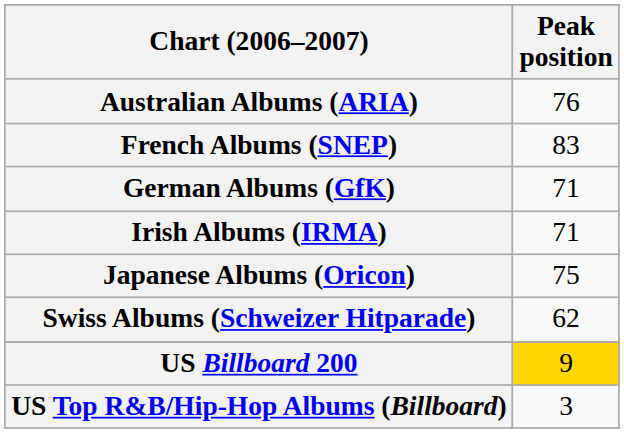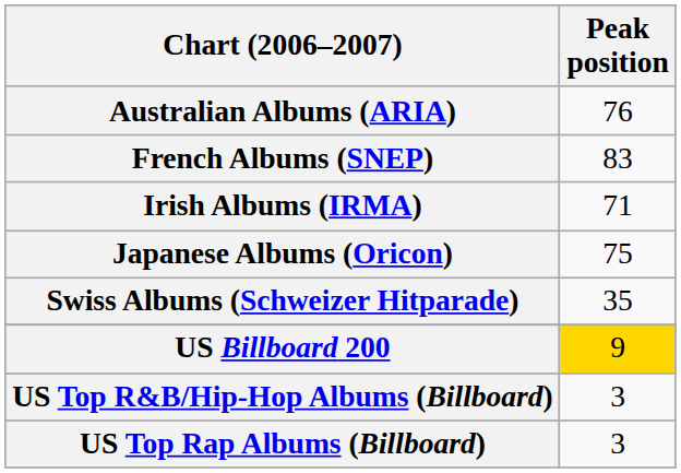- row: German Albums (GfK) | 71
Swiss Albums (Schweizer Hitparade) | Peak position: 62 -> 35
+ row: US Top Rap Albums (Billboard) | 3
